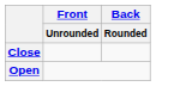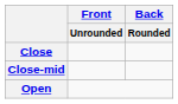+ row: Close-mid
